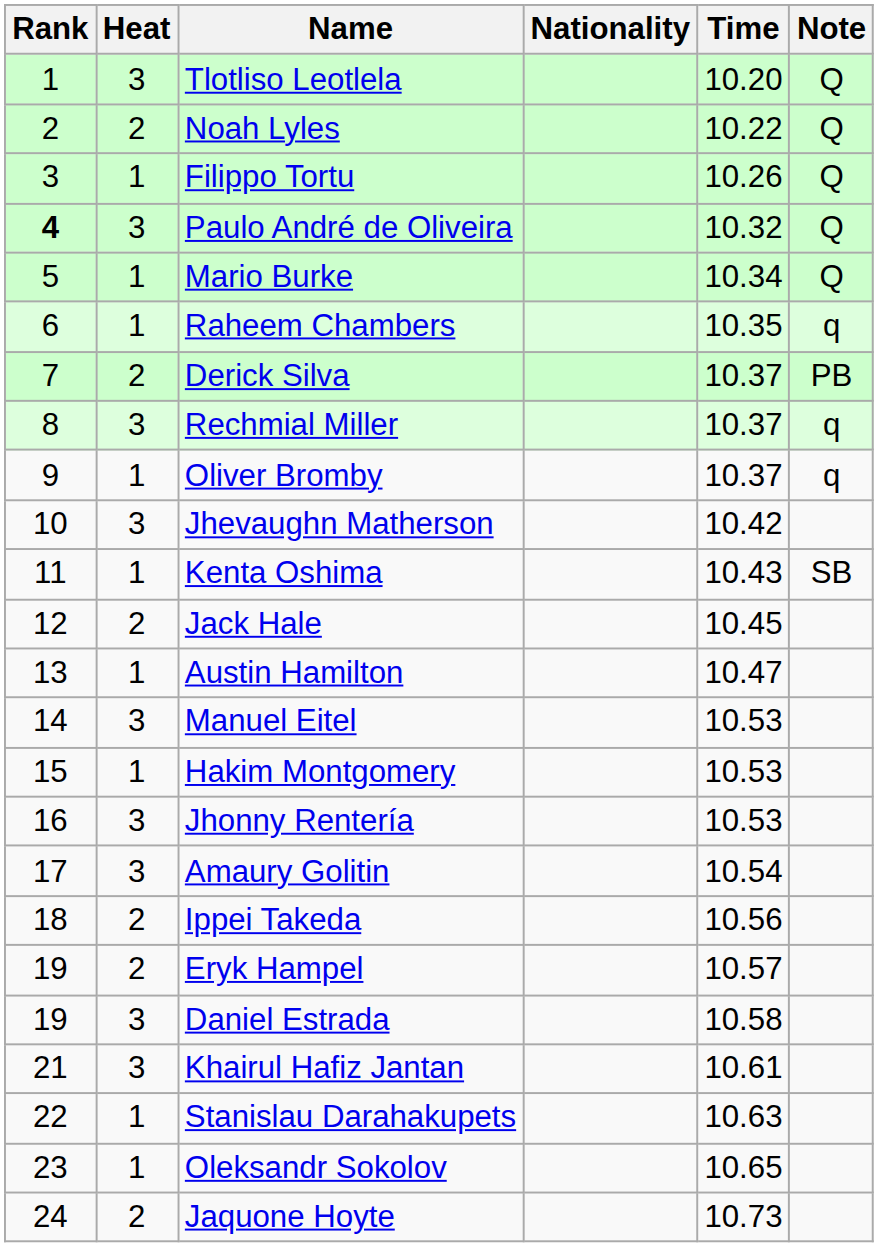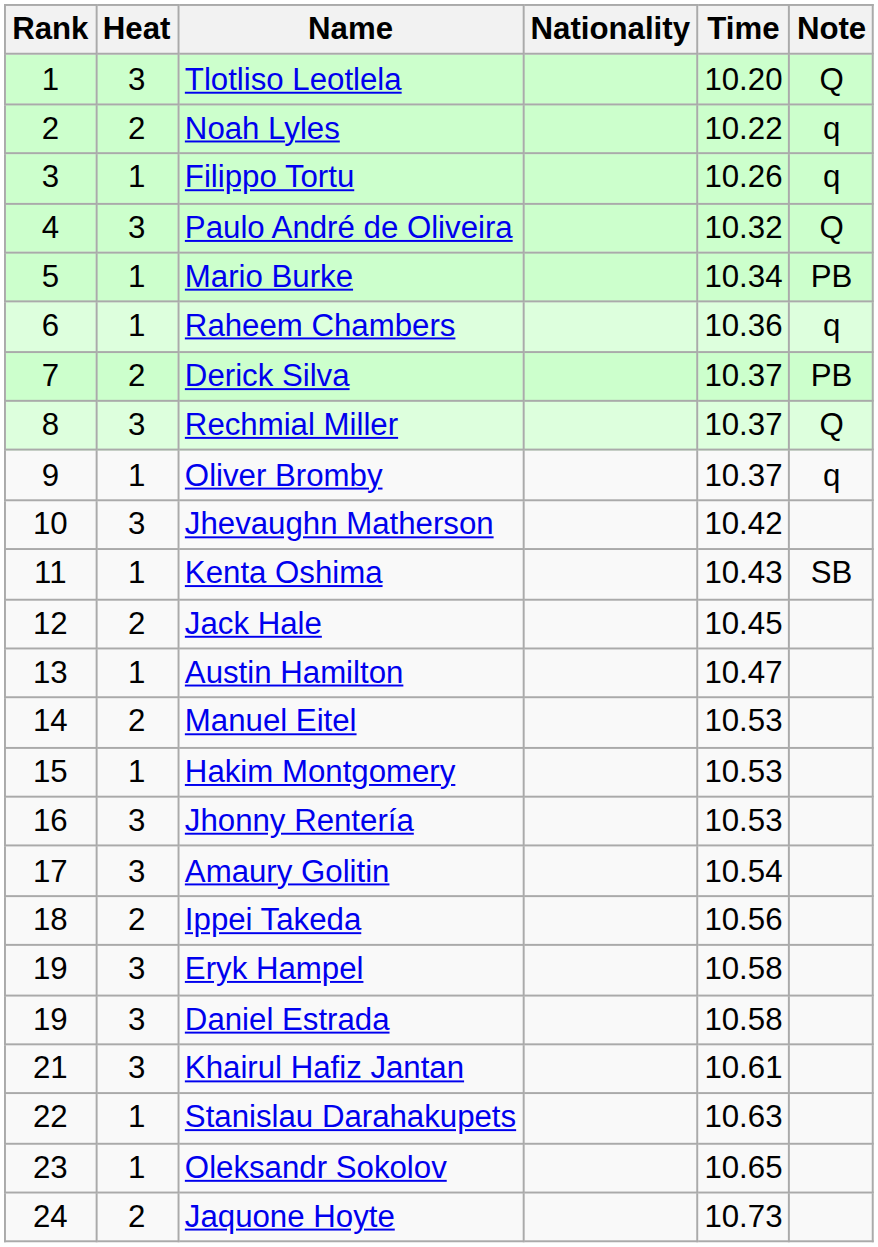Noah Lyles | Note: Q -> q
Filippo Tortu | Note: Q -> q
Paulo André de Oliveira | Rank: bold -> normal
Mario Burke | Note: Q -> PB
Raheem Chambers | Time: 10.35 -> 10.36
Rechmial Miller | Note: q -> Q
Manuel Eitel | Heat: 3 -> 2
Eryk Hampel | Heat: 2 -> 3
Eryk Hampel | Time: 10.57 -> 10.58
